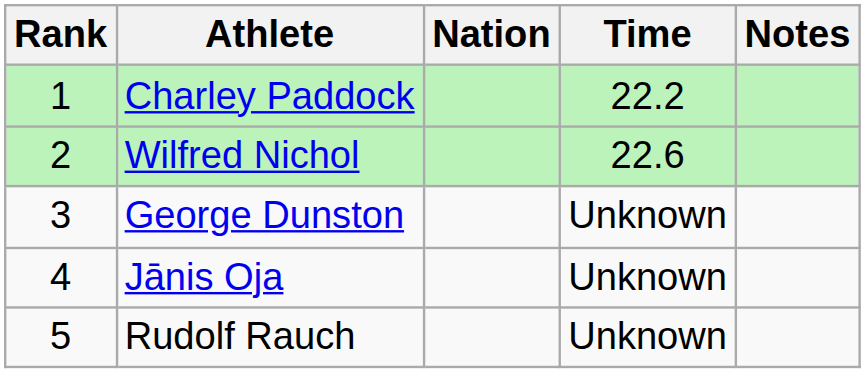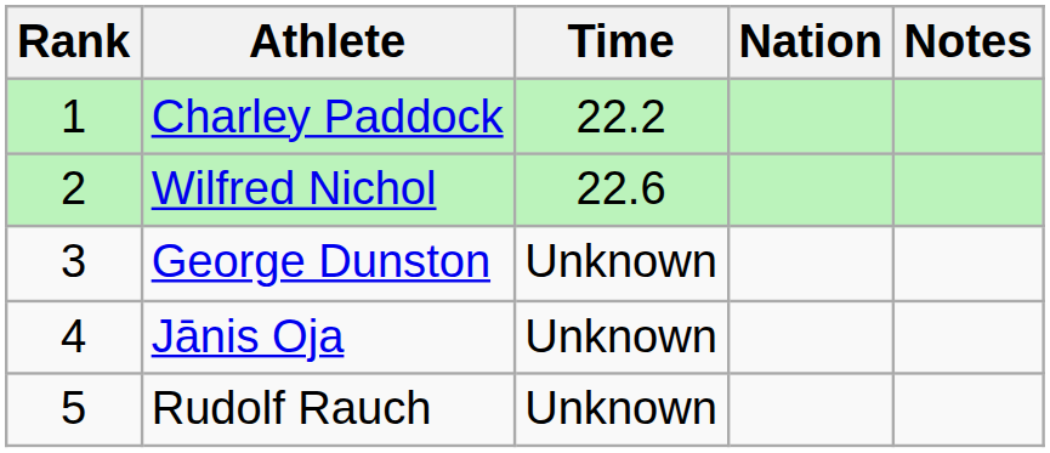columns swapped: Nation <-> Time
